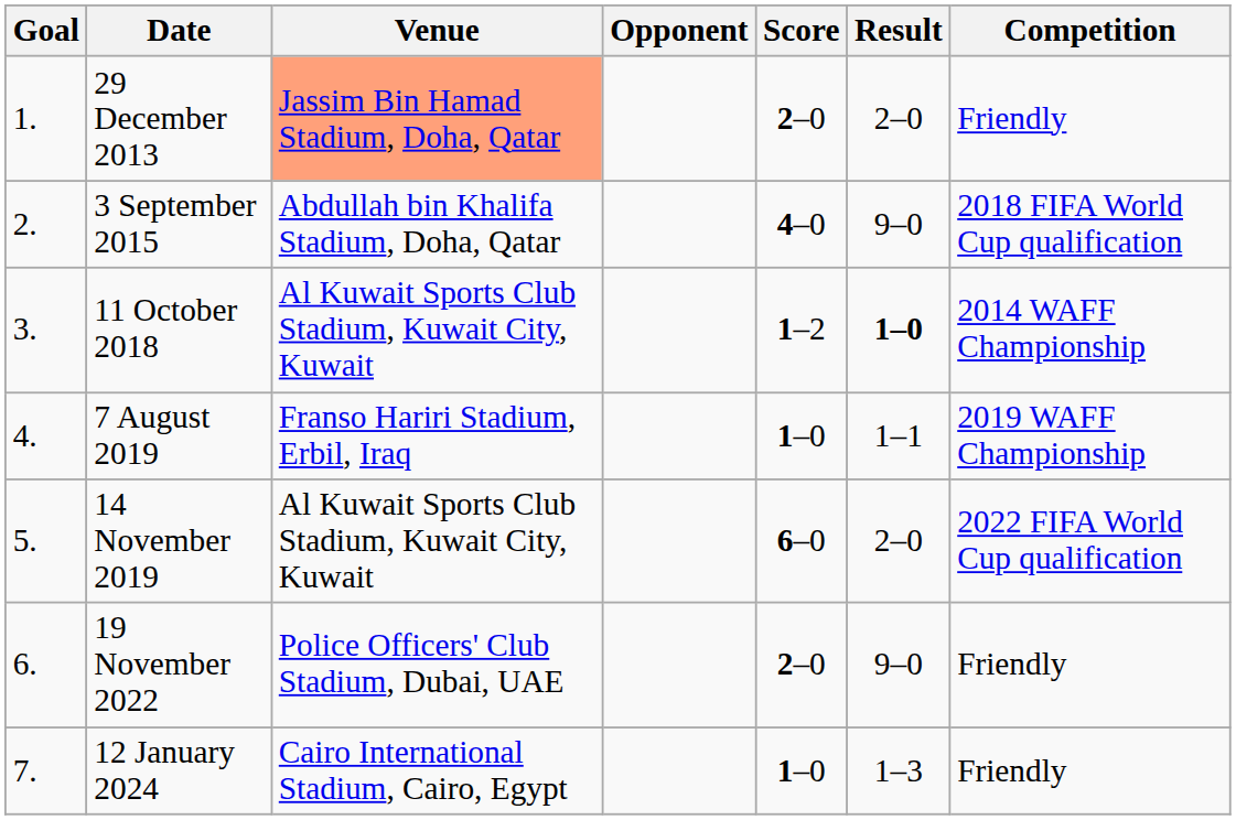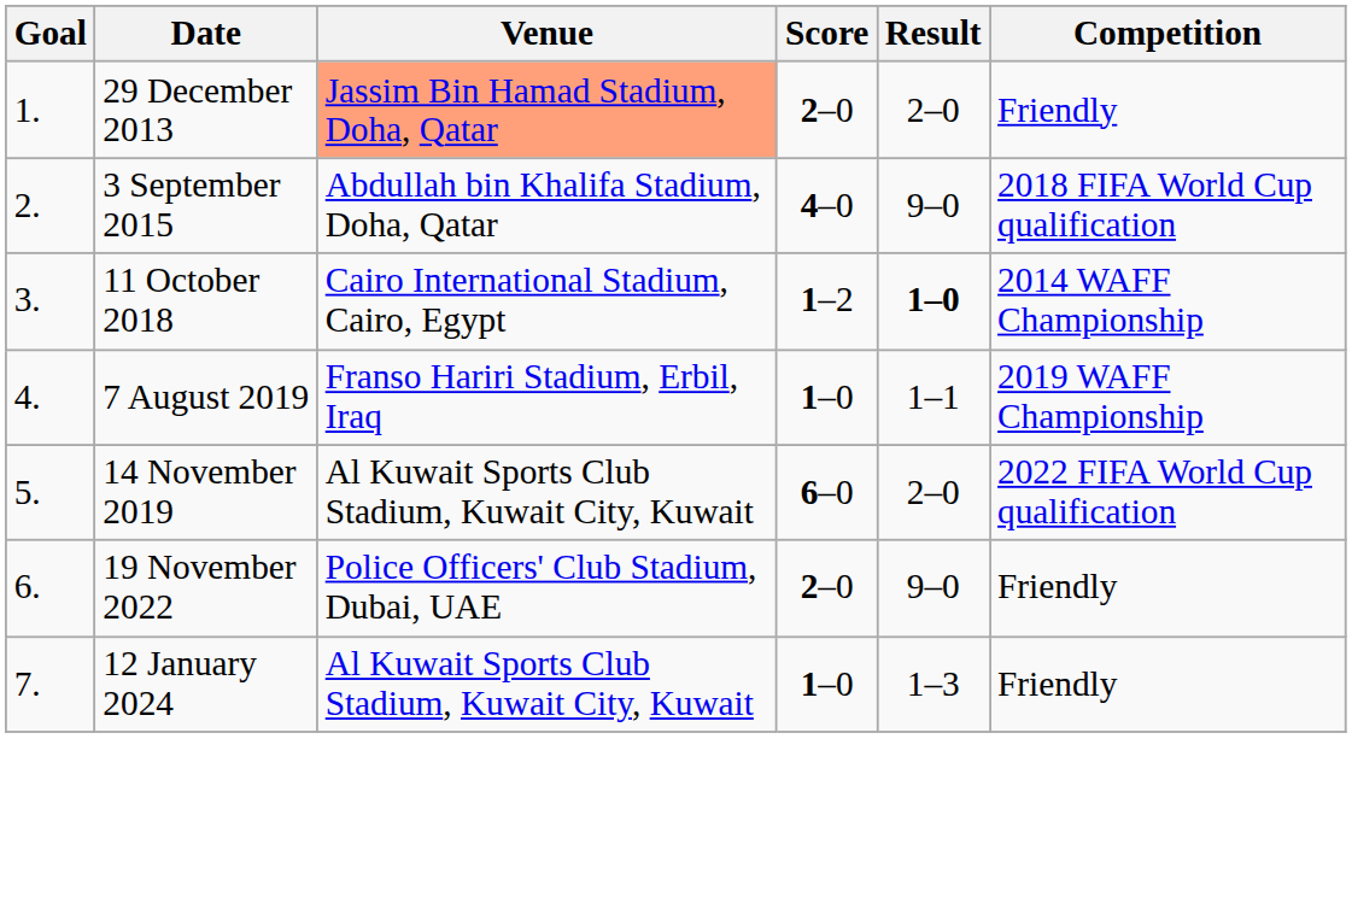- column: Opponent
11 October 2018 | Venue: Al Kuwait Sports Club Stadium, Kuwait City, Kuwait -> Cairo International Stadium, Cairo, Egypt
12 January 2024 | Venue: Cairo International Stadium, Cairo, Egypt -> Al Kuwait Sports Club Stadium, Kuwait City, Kuwait
